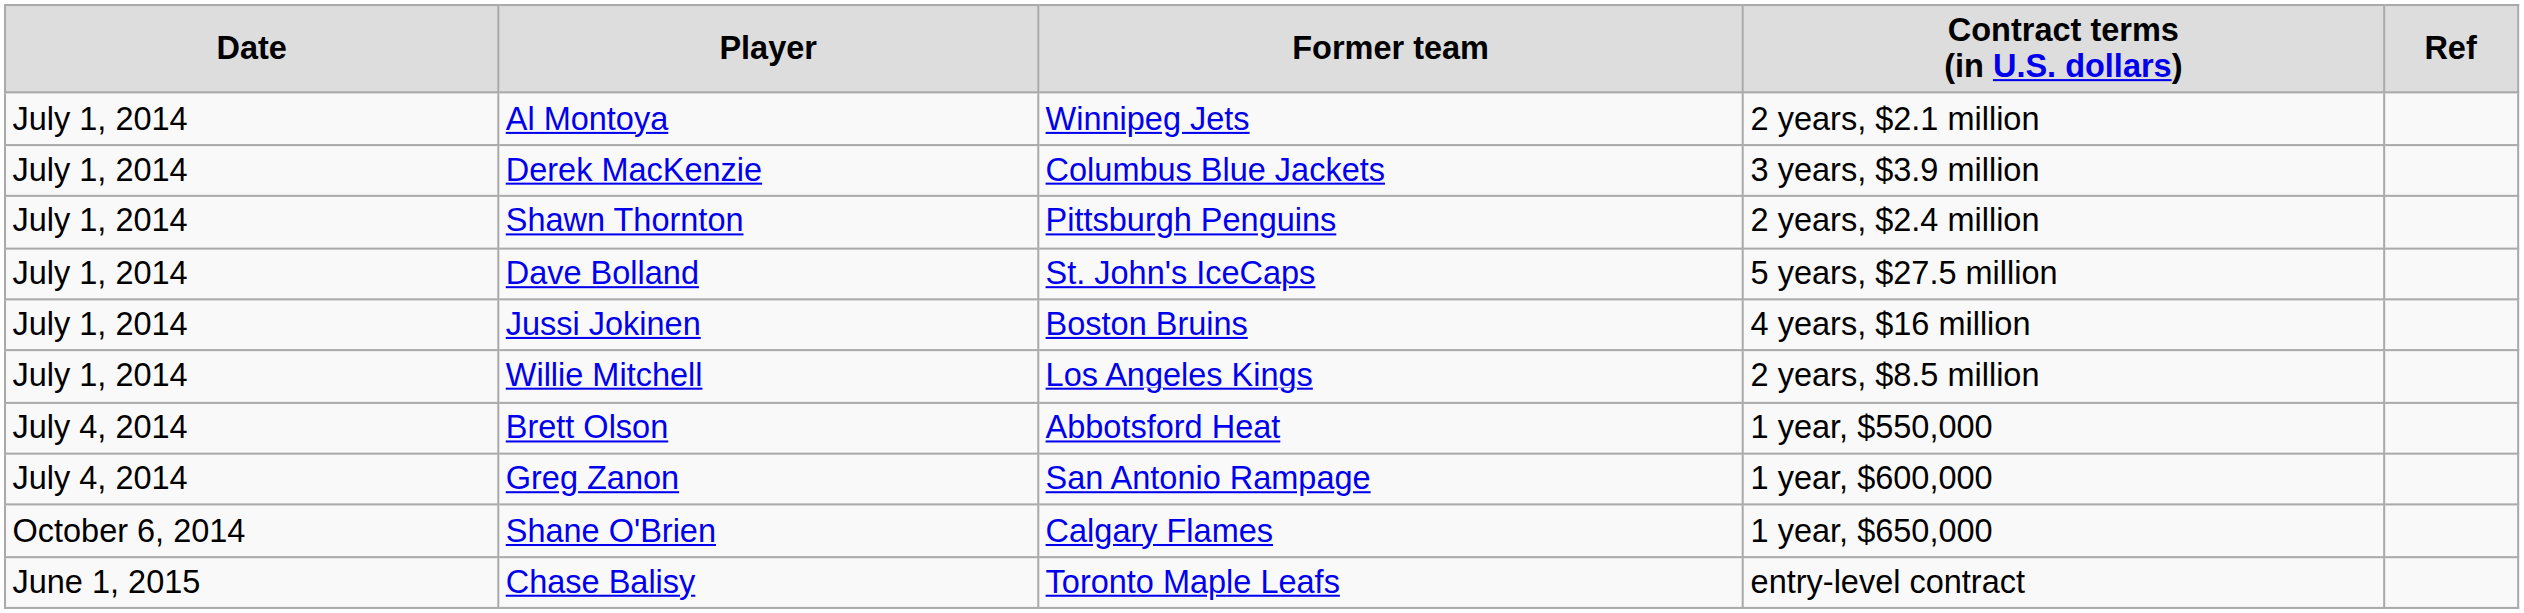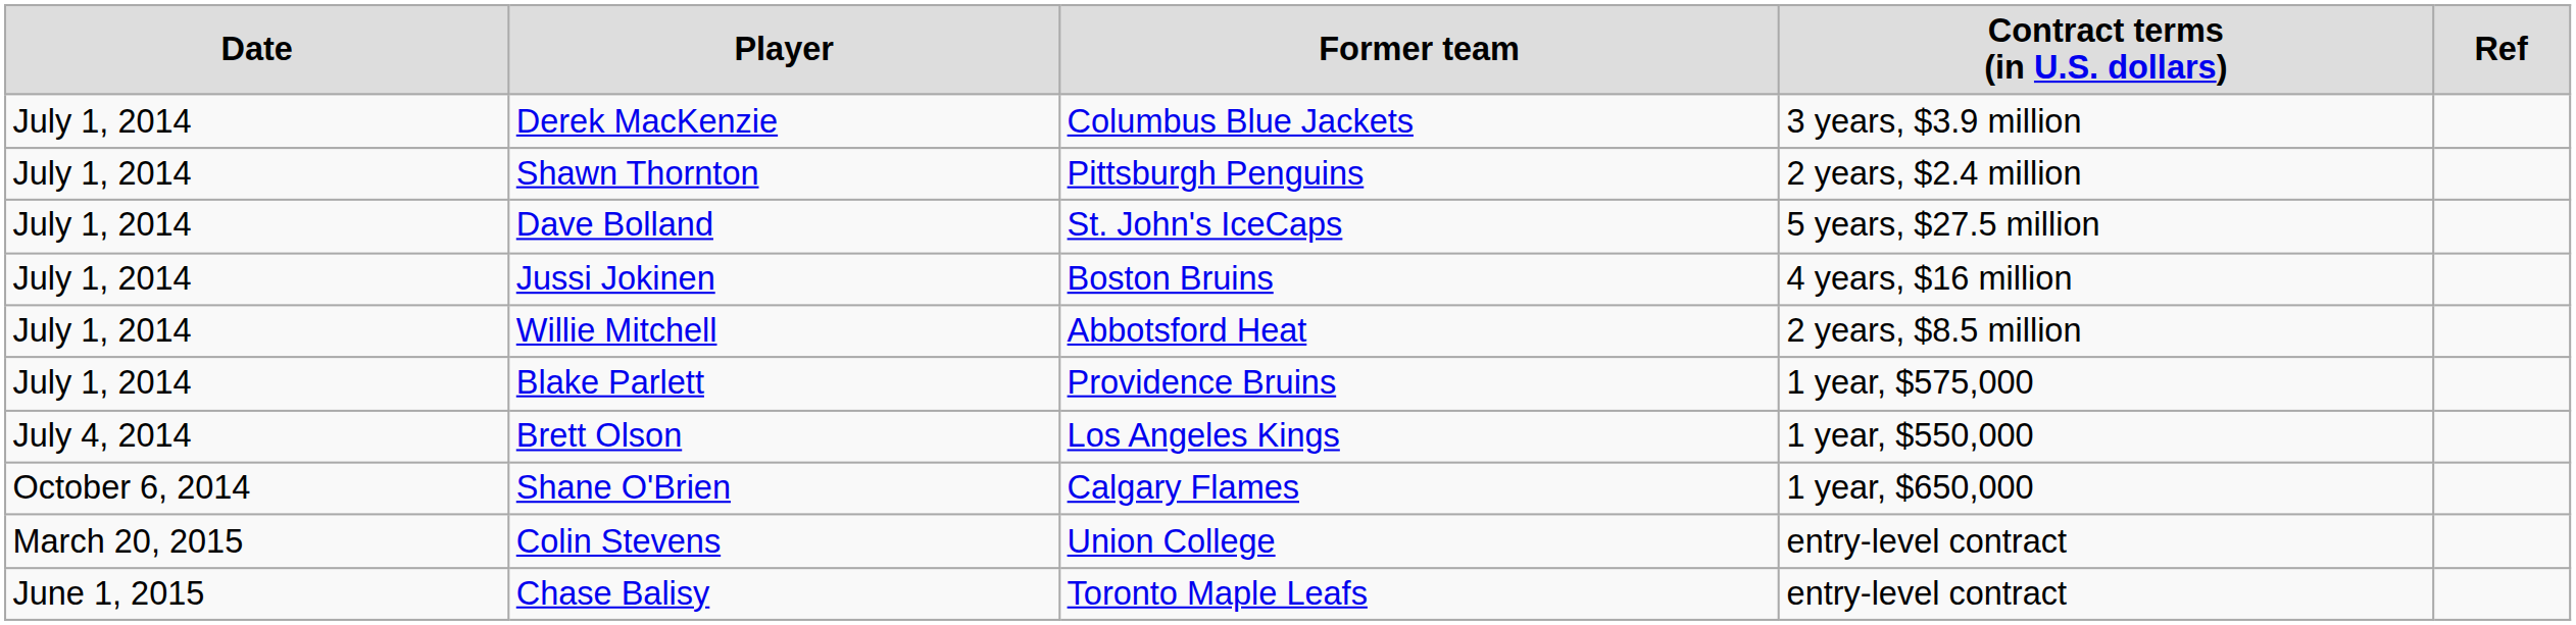- row: July 1, 2014 | Al Montoya | Winnipeg Jets | 2 years, $2.1 million
Willie Mitchell | column 3: Los Angeles Kings -> Abbotsford Heat
+ row: July 1, 2014 | Blake Parlett | Providence Bruins | 1 year, $575,000
Brett Olson | column 3: Abbotsford Heat -> Los Angeles Kings
- row: July 4, 2014 | Greg Zanon | San Antonio Rampage | 1 year, $600,000
+ row: March 20, 2015 | Colin Stevens | Union College | entry-level contract
